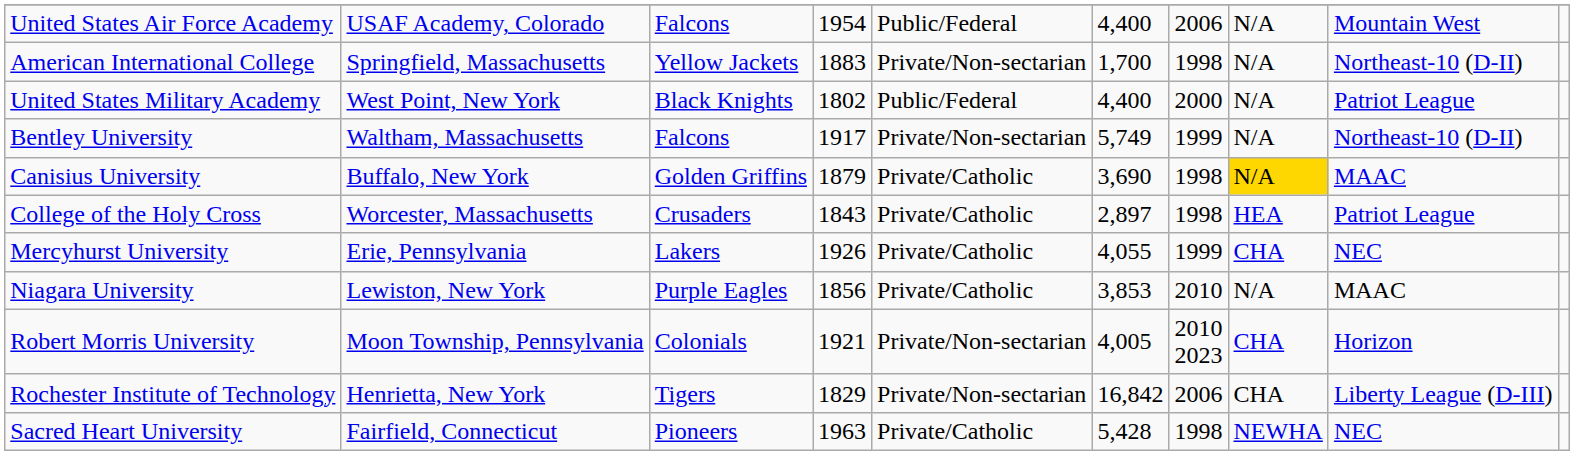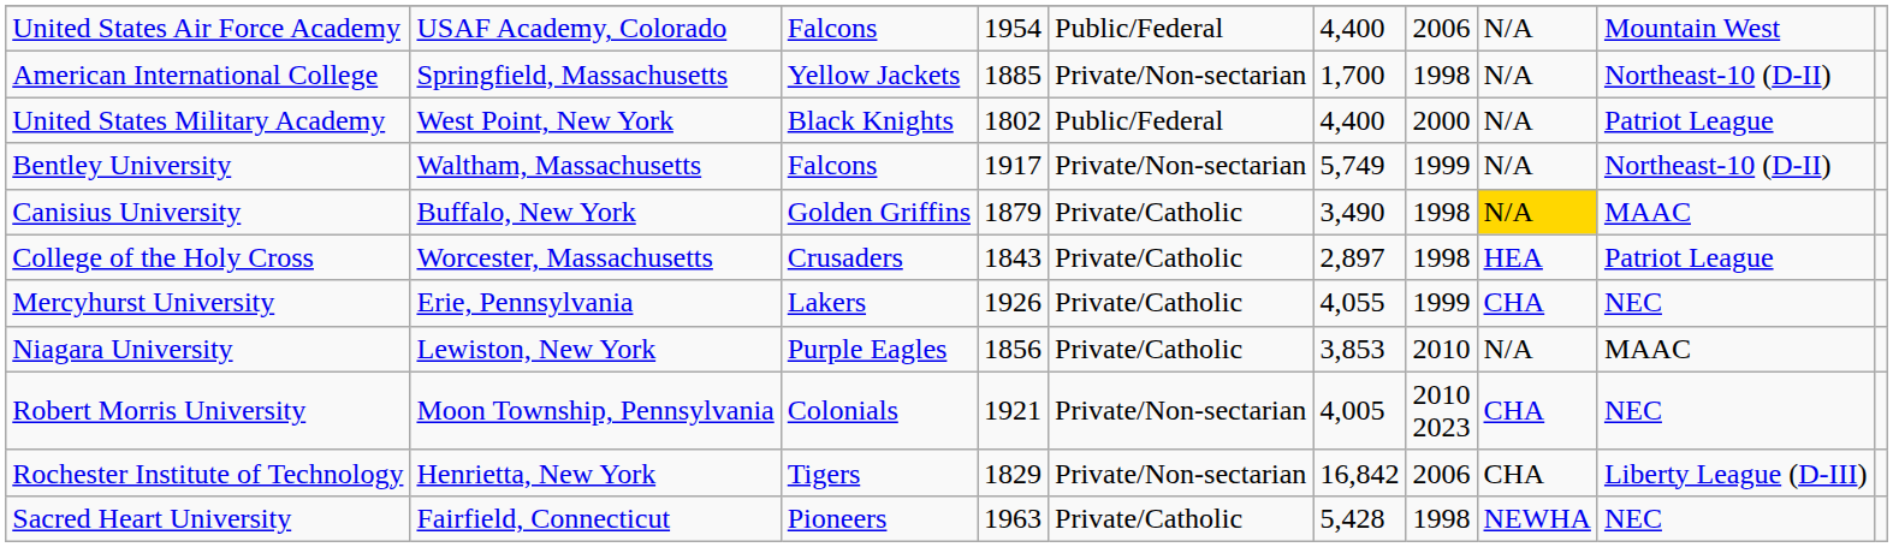American International College | column 4: 1883 -> 1885
Canisius University | column 6: 3,690 -> 3,490
Robert Morris University | column 9: Horizon -> NEC
